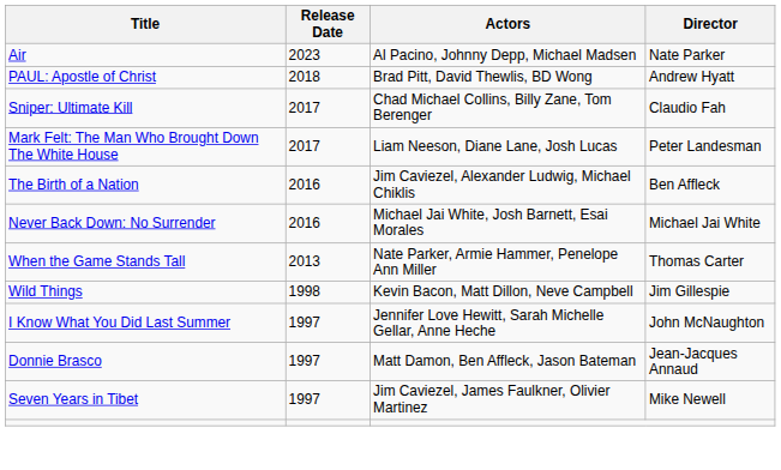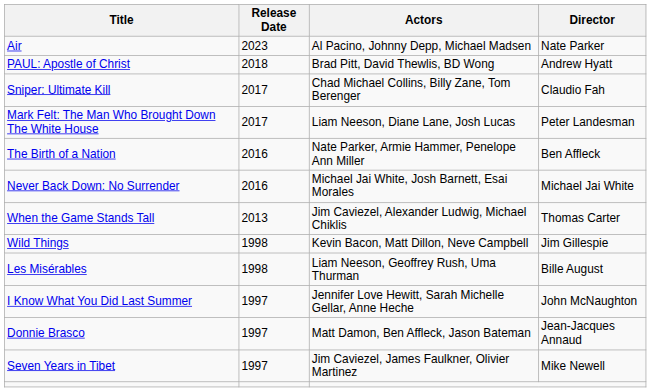The Birth of a Nation | Actors: Jim Caviezel, Alexander Ludwig, Michael Chiklis -> Nate Parker, Armie Hammer, Penelope Ann Miller
When the Game Stands Tall | Actors: Nate Parker, Armie Hammer, Penelope Ann Miller -> Jim Caviezel, Alexander Ludwig, Michael Chiklis
+ row: Les Misérables | 1998 | Liam Neeson, Geoffrey Rush, Uma Thurman | Bille August
